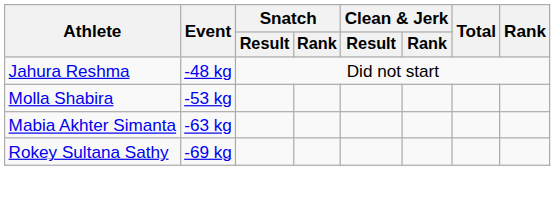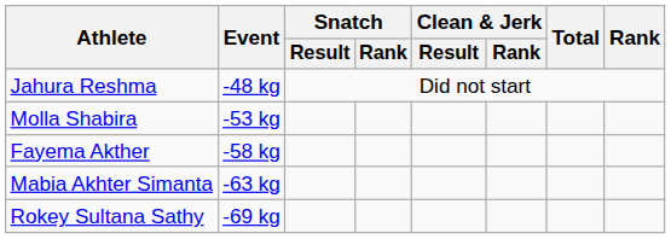+ row: Fayema Akther | -58 kg
